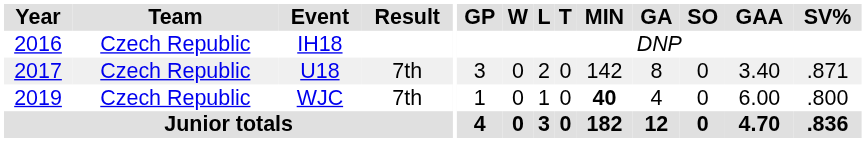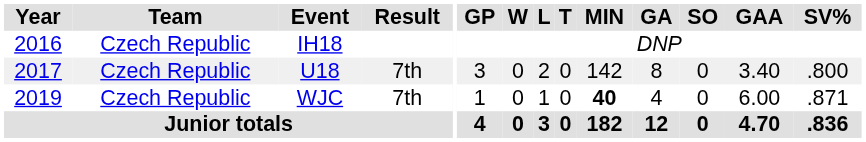U18 | SV%: .871 -> .800
WJC | SV%: .800 -> .871
